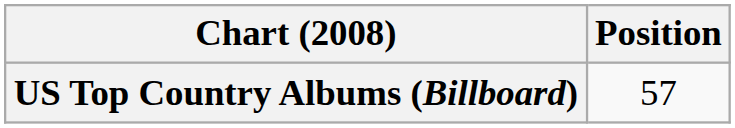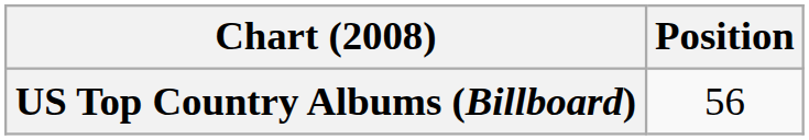US Top Country Albums (Billboard) | Position: 57 -> 56
